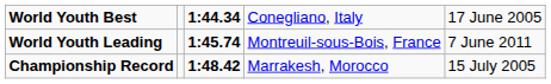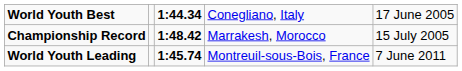rows swapped: Championship Record <-> World Youth Leading
